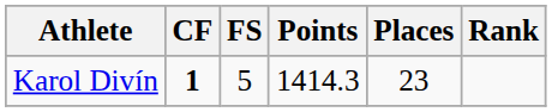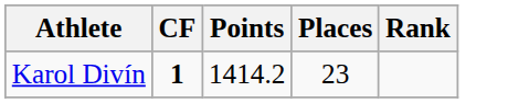- column: FS | 5
Karol Divín | Points: 1414.3 -> 1414.2
